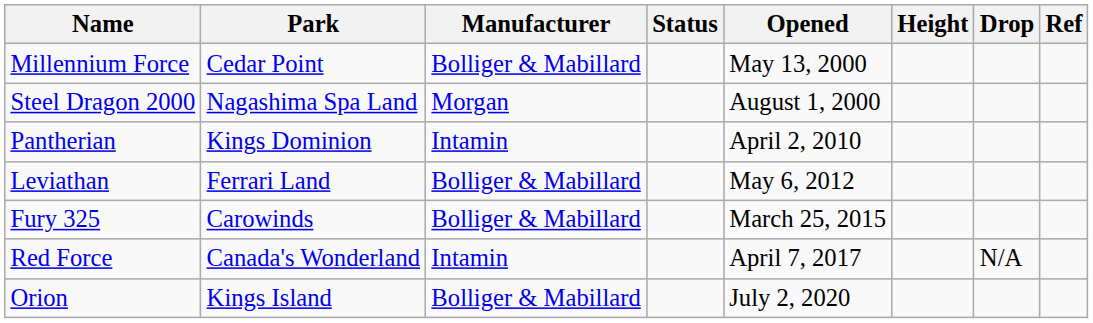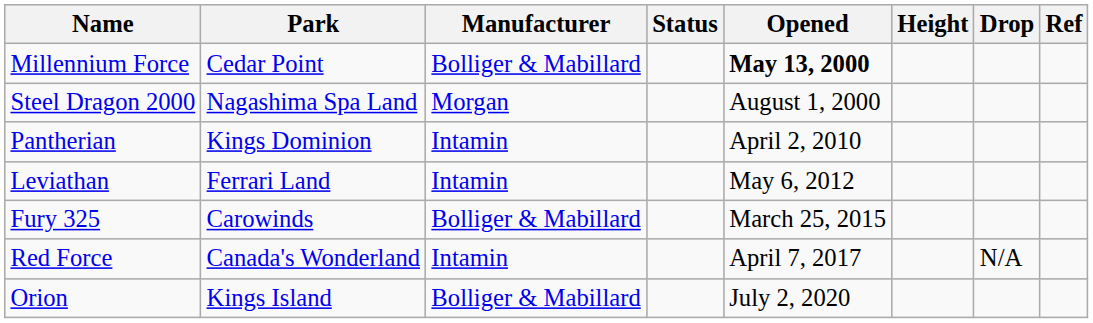Millennium Force | Opened: normal -> bold
Leviathan | Manufacturer: Bolliger & Mabillard -> Intamin
